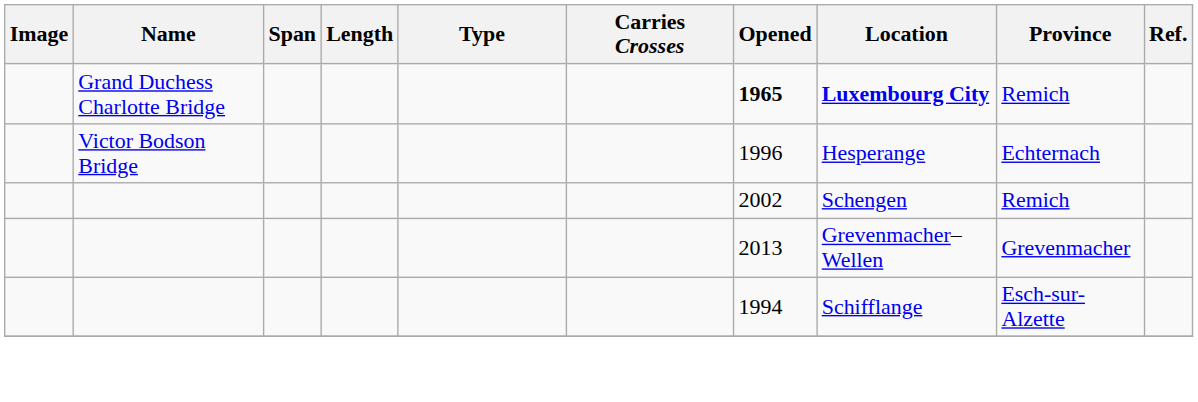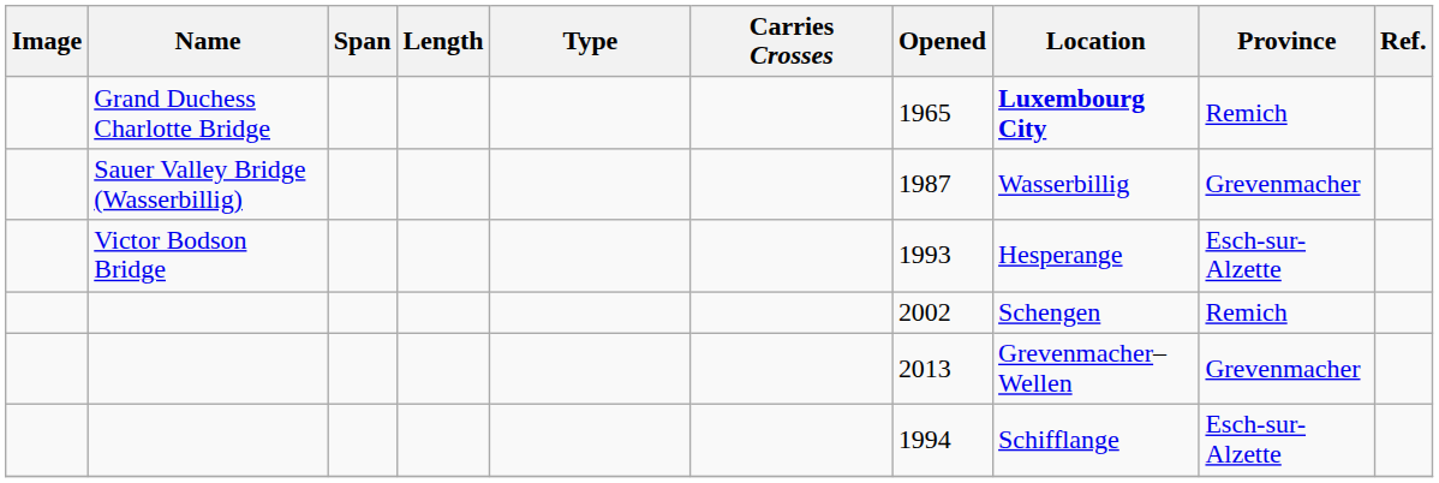Grand Duchess Charlotte Bridge | Opened: bold -> normal
+ row: Sauer Valley Bridge (Wasserbillig) | 1987 | Wasserbillig | Grevenmacher
Victor Bodson Bridge | Opened: 1996 -> 1993
Victor Bodson Bridge | Province: Echternach -> Esch-sur-Alzette
